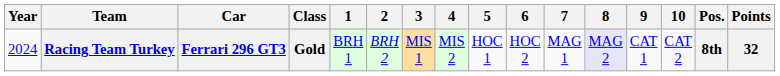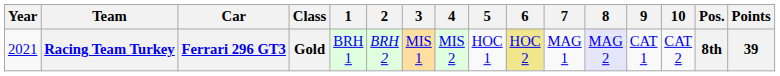Racing Team Turkey | Year: 2024 -> 2021
Racing Team Turkey | 6: no background -> khaki background
Racing Team Turkey | Points: 32 -> 39
